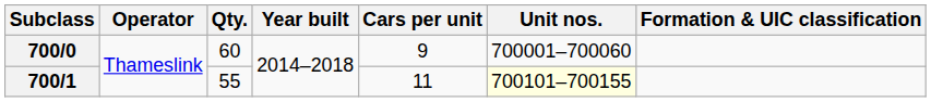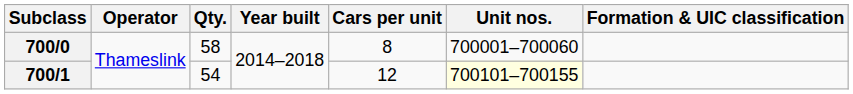700/0 | Qty.: 60 -> 58
700/0 | Cars per unit: 9 -> 8
700/1 | Qty.: 55 -> 54
700/1 | Cars per unit: 11 -> 12
